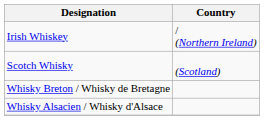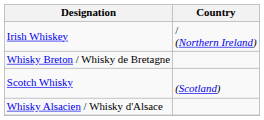rows swapped: Scotch Whisky <-> Whisky Breton / Whisky de Bretagne
